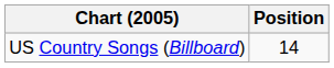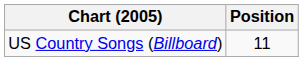US Country Songs (Billboard) | Position: 14 -> 11
